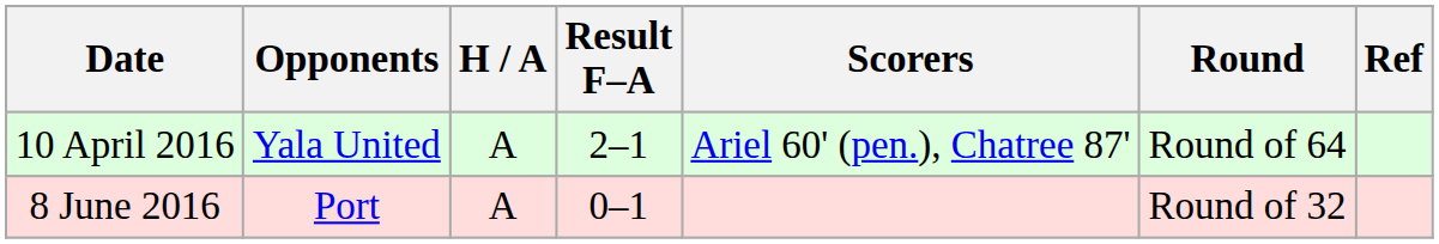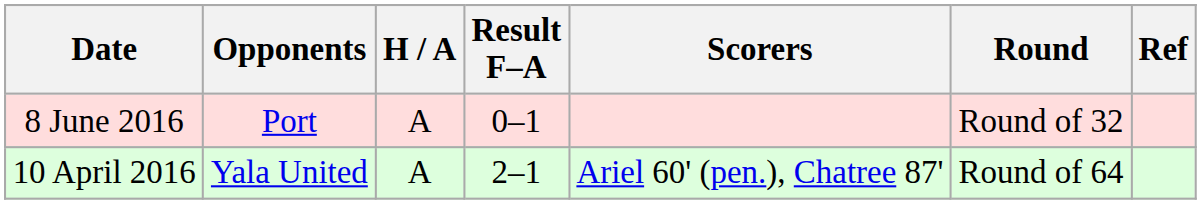rows swapped: 10 April 2016 <-> 8 June 2016
